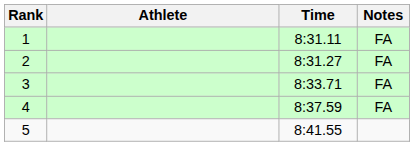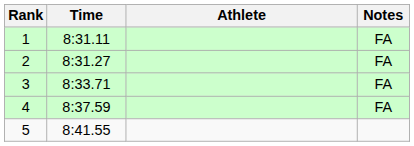columns swapped: Athlete <-> Time
